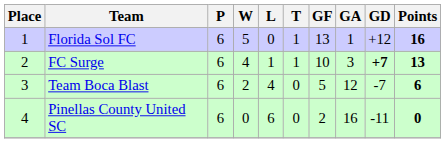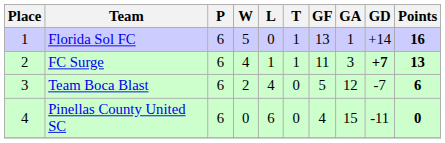Florida Sol FC | GD: +12 -> +14
FC Surge | GF: 10 -> 11
Pinellas County United SC | GF: 2 -> 4
Pinellas County United SC | GA: 16 -> 15
